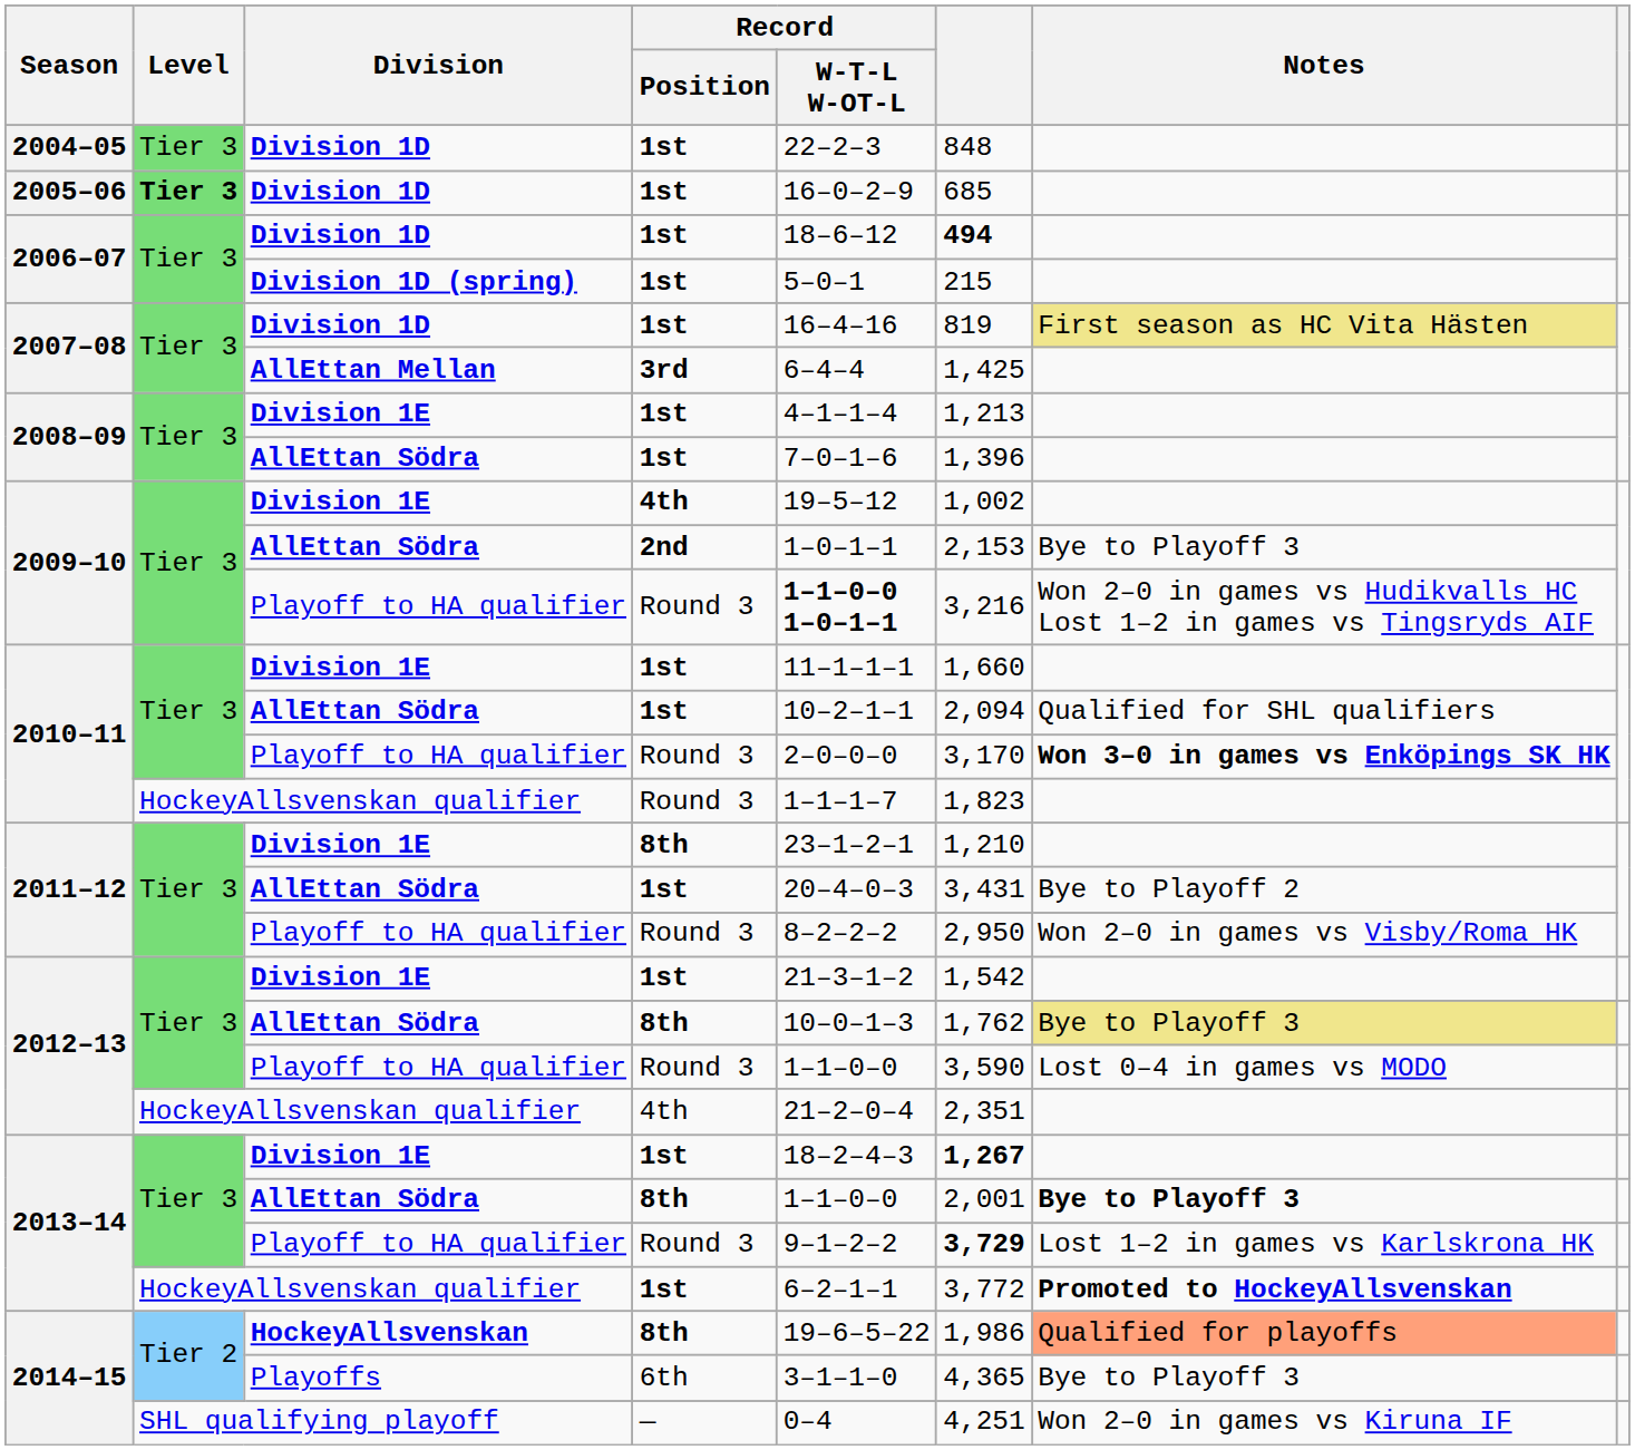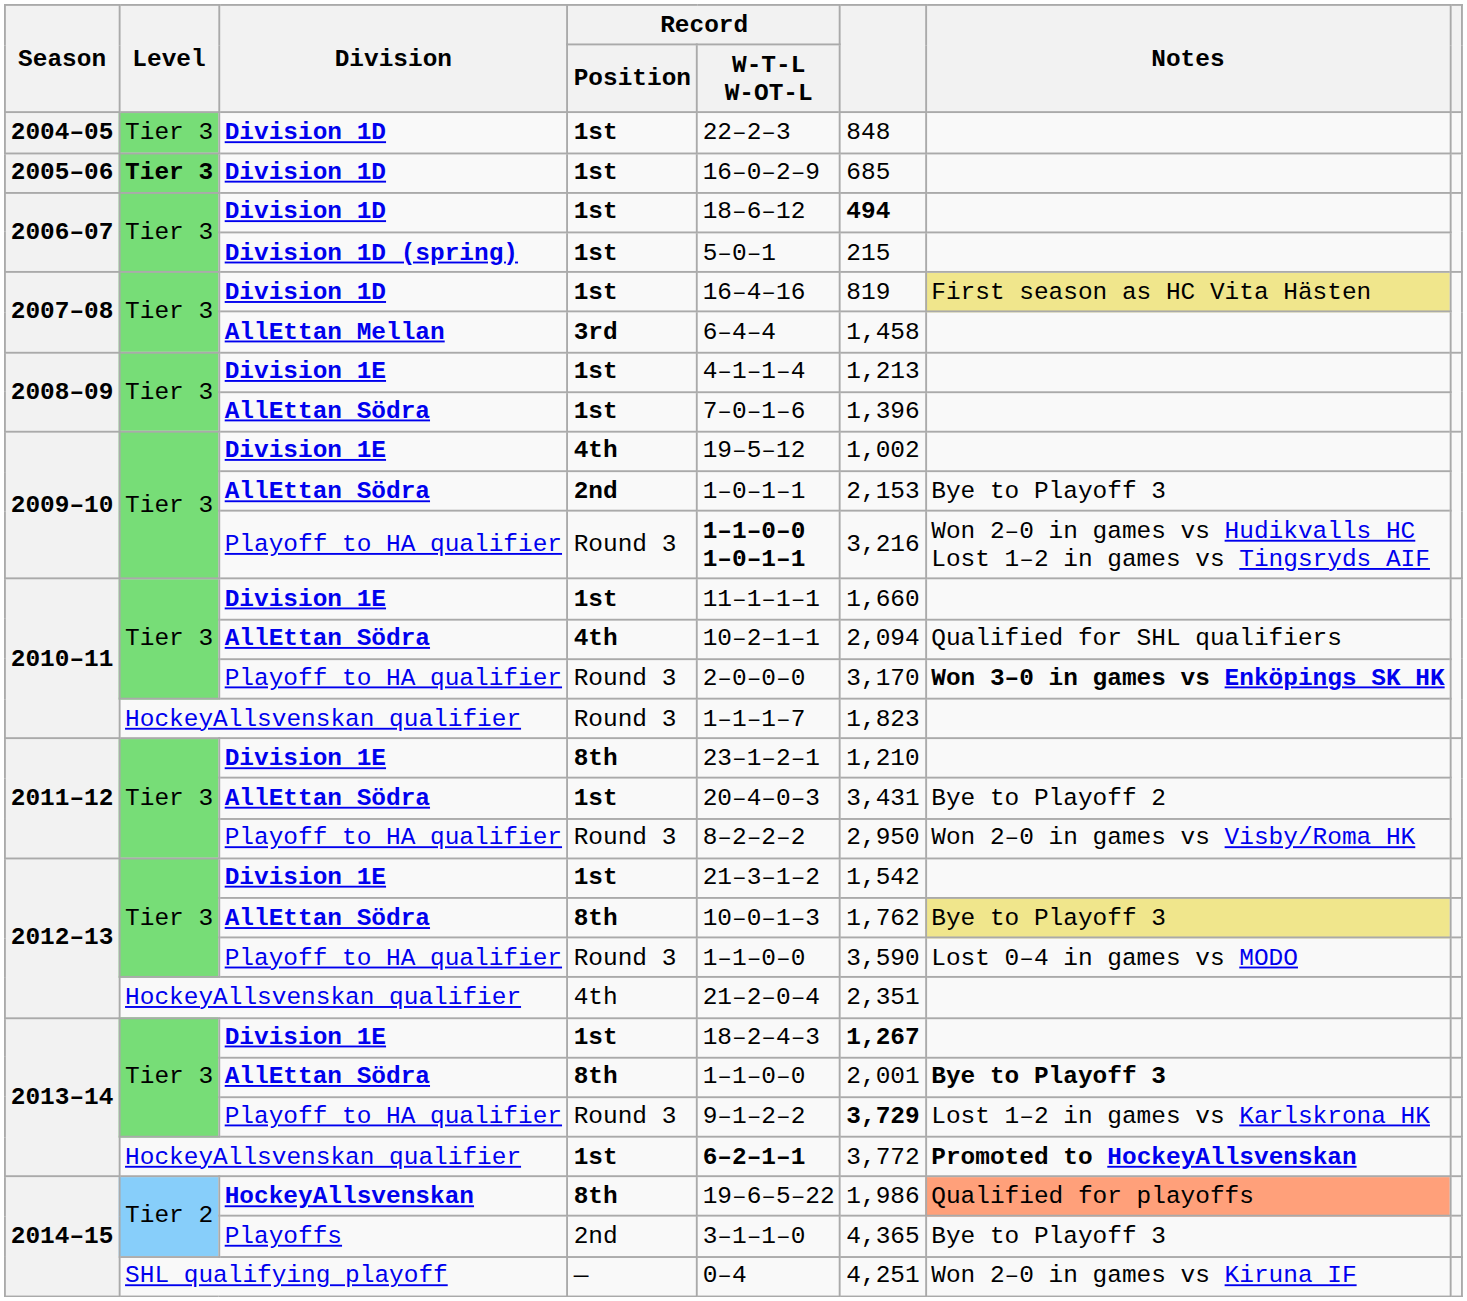2007–08 / AllEttan Mellan | column 6: 1,425 -> 1,458
2010–11 / AllEttan Södra | Record / Position: 1st -> 4th
2013–14 / HockeyAllsvenskan qualifier | Record / W-T-L W-OT-L: normal -> bold
2014–15 / Playoffs | Record / Position: 6th -> 2nd
